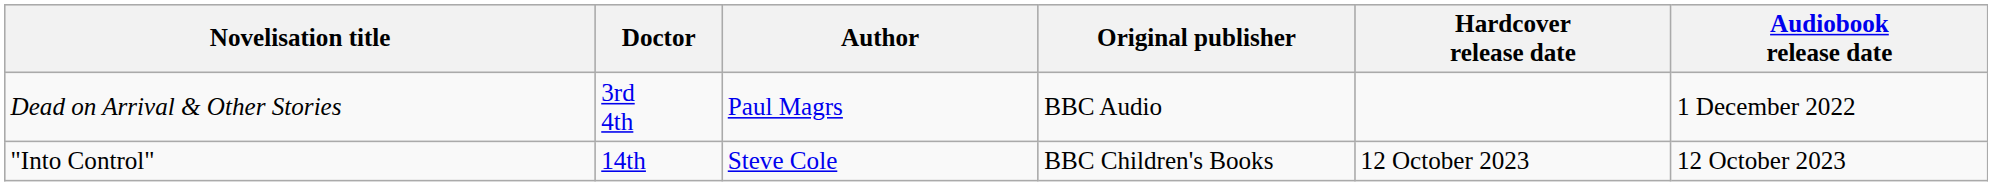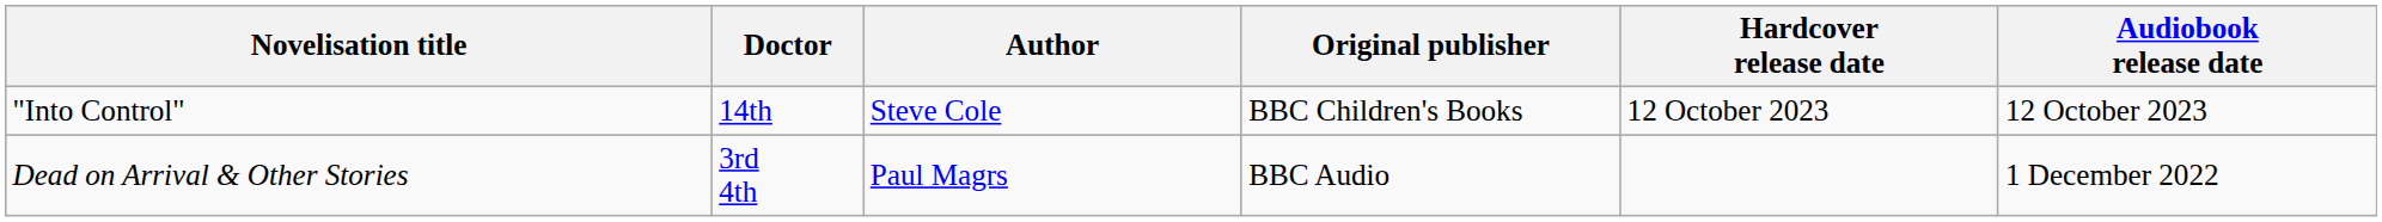rows swapped: Dead on Arrival & Other Stories <-> "Into Control"
